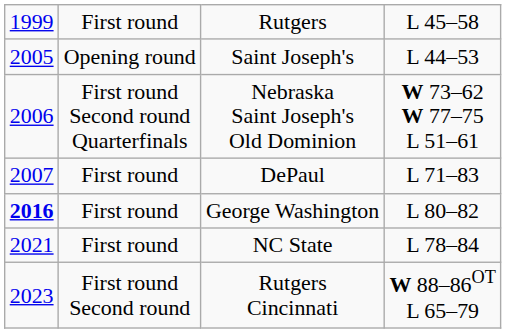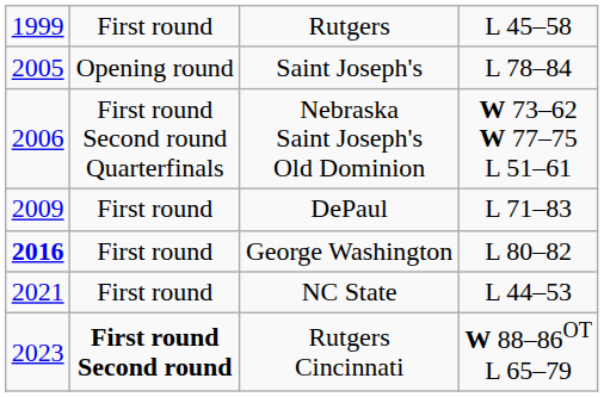Saint Joseph's | column 4: L 44–53 -> L 78–84
DePaul | column 1: 2007 -> 2009
NC State | column 4: L 78–84 -> L 44–53
Rutgers Cincinnati | column 2: normal -> bold
